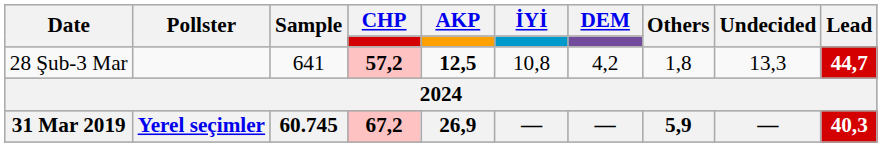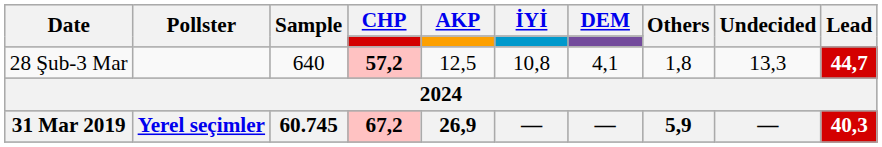28 Şub-3 Mar | Sample: 641 -> 640
28 Şub-3 Mar | AKP: bold -> normal
28 Şub-3 Mar | DEM: 4,2 -> 4,1
